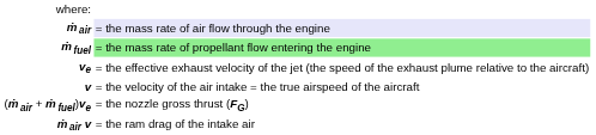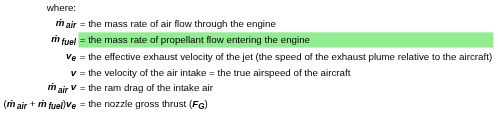ṁ air | column 2: lavender background -> no background
rows swapped: (ṁ air + ṁ fuel)ve <-> ṁ air v
